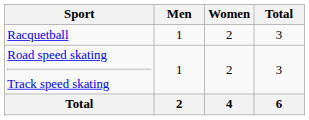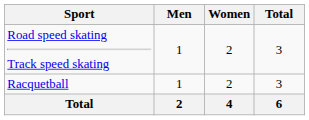rows swapped: Racquetball <-> Road speed skating Track speed skating
